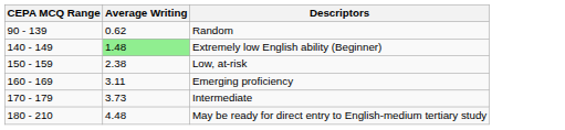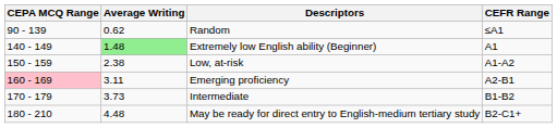+ column: CEFR Range | ≤A1 | A1 | A1-A2 | A2-B1 | B1-B2 | B2-C1+
Emerging proficiency | CEPA MCQ Range: no background -> pink background
